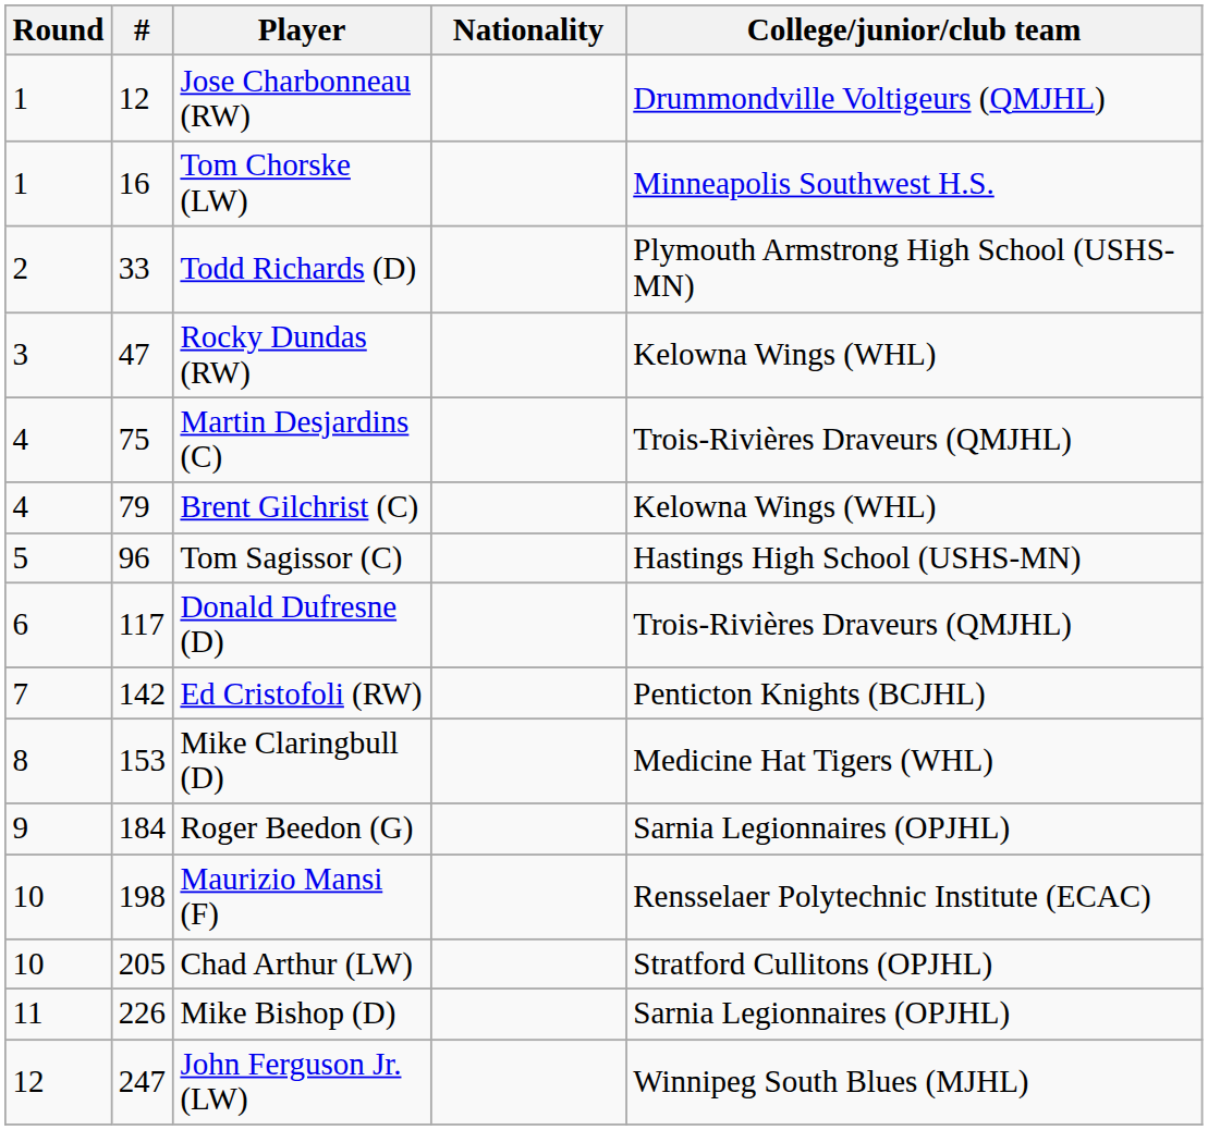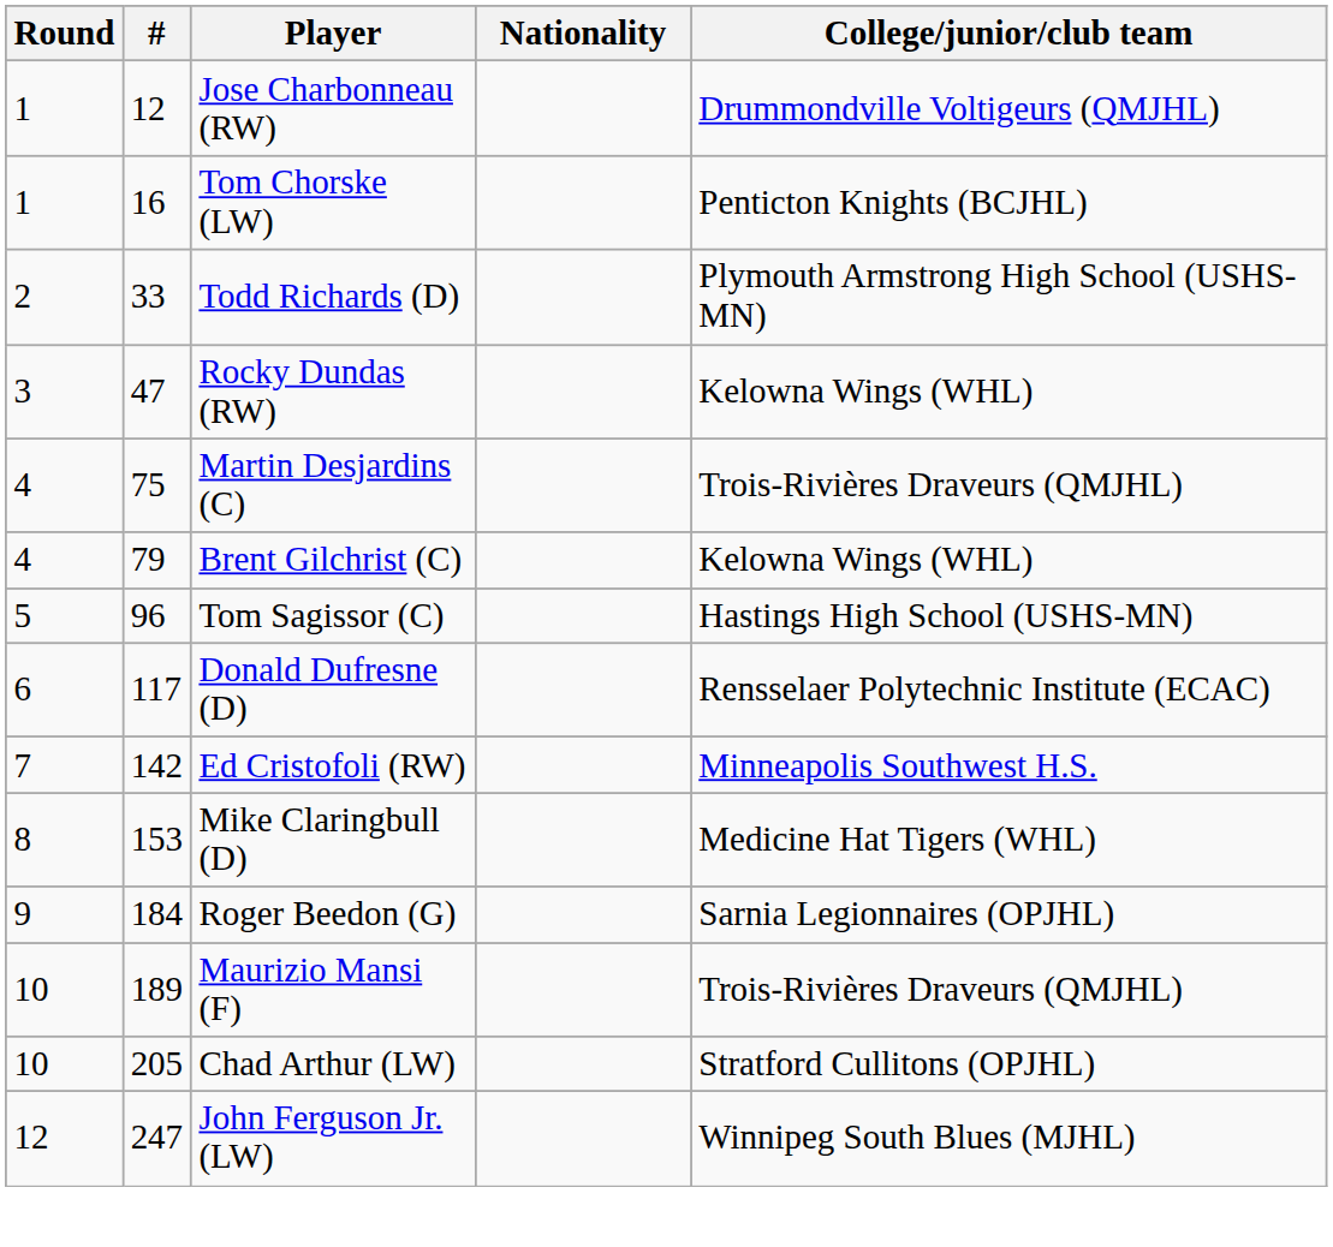Tom Chorske (LW) | College/junior/club team: Minneapolis Southwest H.S. -> Penticton Knights (BCJHL)
Donald Dufresne (D) | College/junior/club team: Trois-Rivières Draveurs (QMJHL) -> Rensselaer Polytechnic Institute (ECAC)
Ed Cristofoli (RW) | College/junior/club team: Penticton Knights (BCJHL) -> Minneapolis Southwest H.S.
Maurizio Mansi (F) | #: 198 -> 189
Maurizio Mansi (F) | College/junior/club team: Rensselaer Polytechnic Institute (ECAC) -> Trois-Rivières Draveurs (QMJHL)
- row: 11 | 226 | Mike Bishop (D) | Sarnia Legionnaires (OPJHL)
